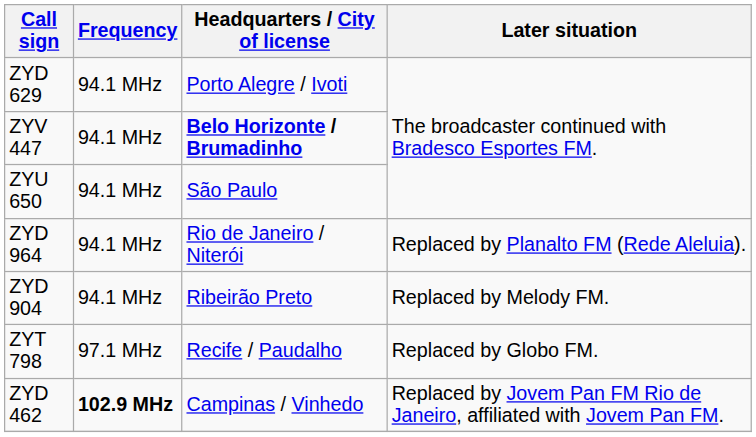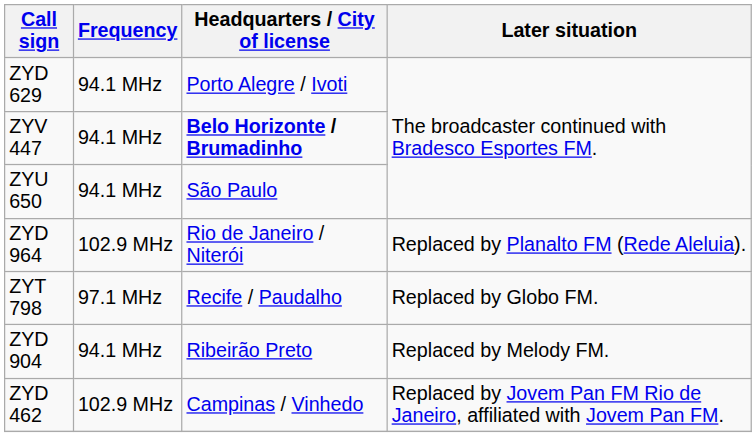ZYD 964 | Frequency: 94.1 MHz -> 102.9 MHz
rows swapped: ZYT 798 <-> ZYD 904
ZYD 462 | Frequency: bold -> normal
